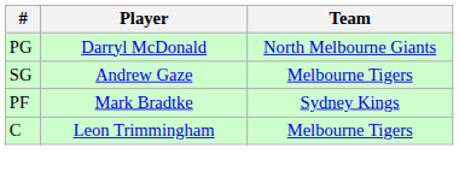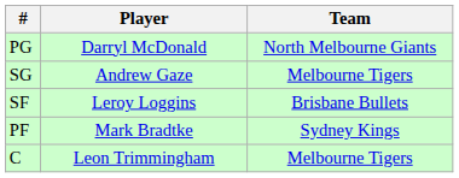+ row: SF | Leroy Loggins | Brisbane Bullets
